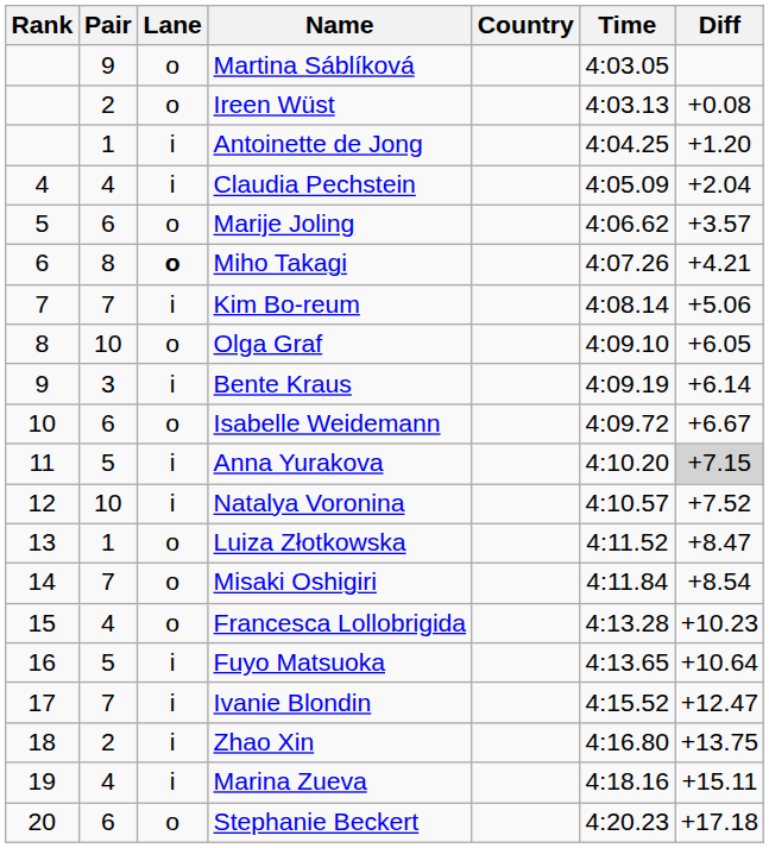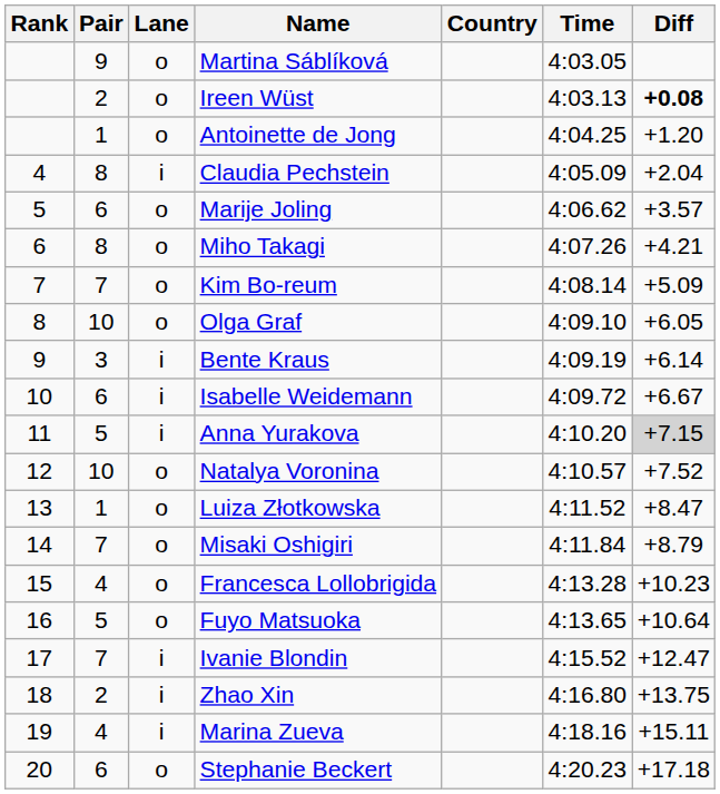Ireen Wüst | Diff: normal -> bold
Antoinette de Jong | Lane: i -> o
Claudia Pechstein | Pair: 4 -> 8
Miho Takagi | Lane: bold -> normal
Kim Bo-reum | Lane: i -> o
Kim Bo-reum | Diff: +5.06 -> +5.09
Isabelle Weidemann | Lane: o -> i
Natalya Voronina | Lane: i -> o
Misaki Oshigiri | Diff: +8.54 -> +8.79
Fuyo Matsuoka | Lane: i -> o
